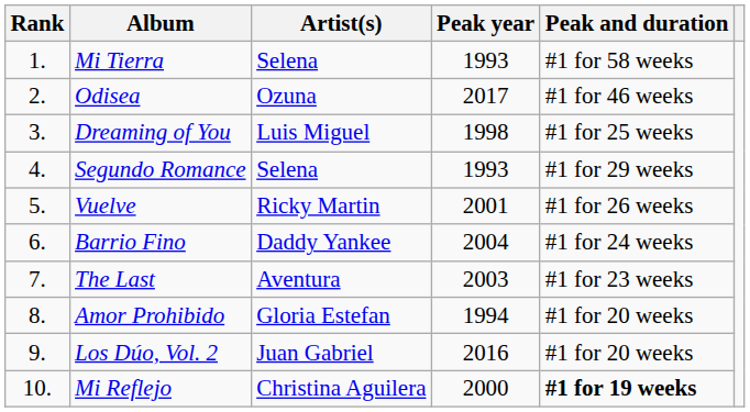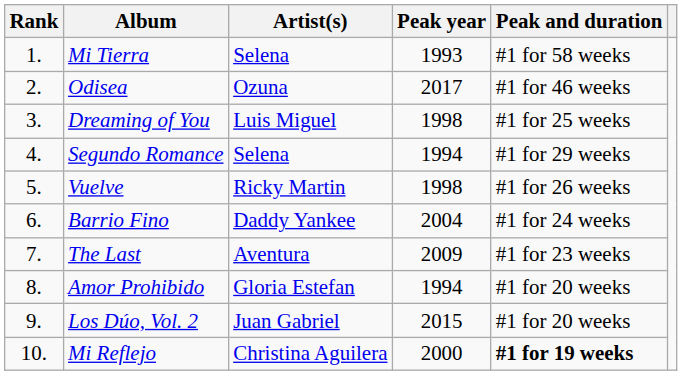Segundo Romance | Peak year: 1993 -> 1994
Vuelve | Peak year: 2001 -> 1998
The Last | Peak year: 2003 -> 2009
Los Dúo, Vol. 2 | Peak year: 2016 -> 2015
